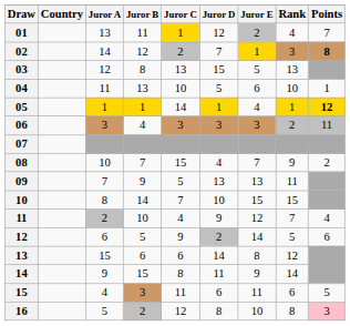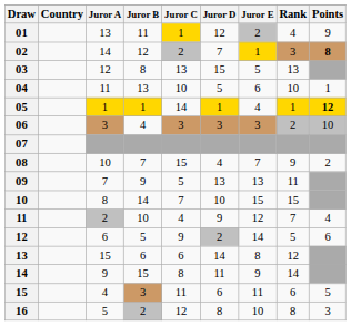01 | Points: 7 -> 9
06 | Points: 11 -> 10
16 | Points: pink background -> no background
